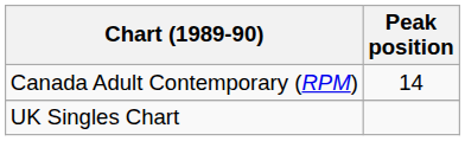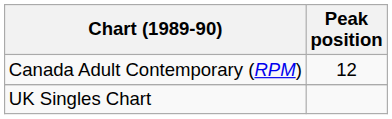Canada Adult Contemporary (RPM) | Peak position: 14 -> 12
